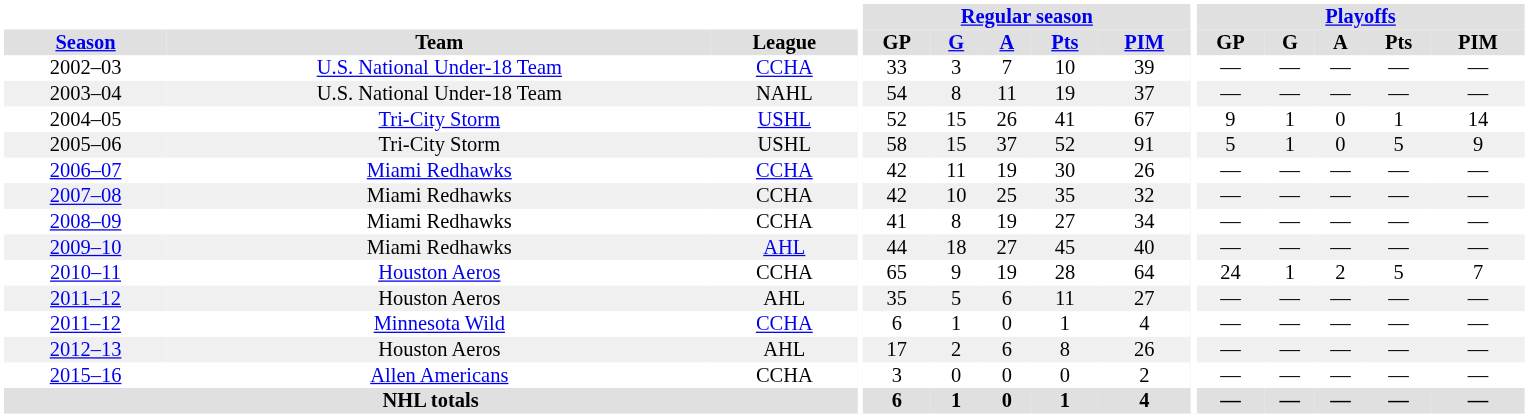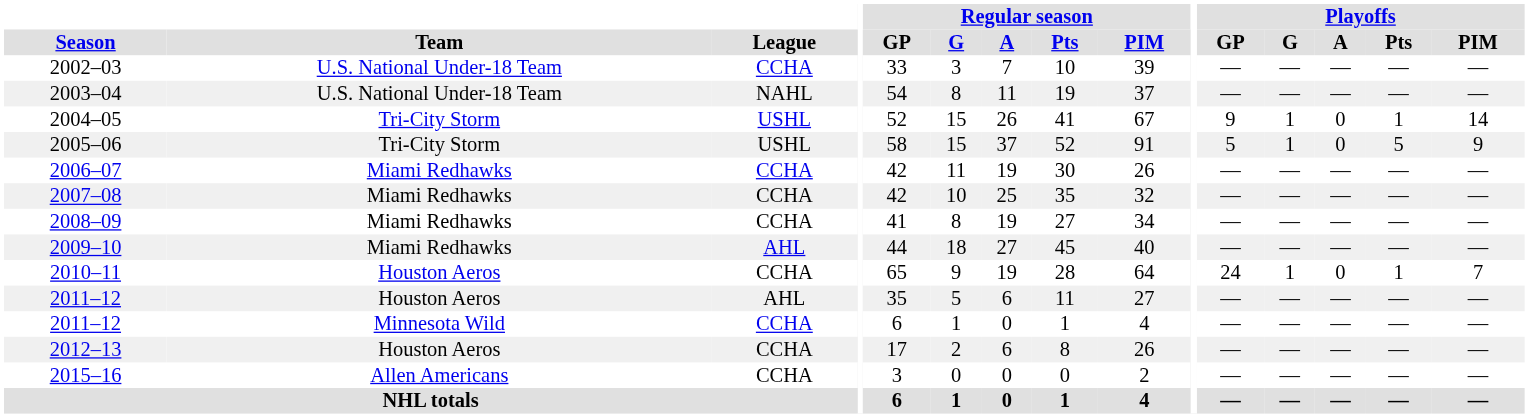2010–11 | Playoffs / A: 2 -> 0
2010–11 | Playoffs / Pts: 5 -> 1
2012–13 | League: AHL -> CCHA
